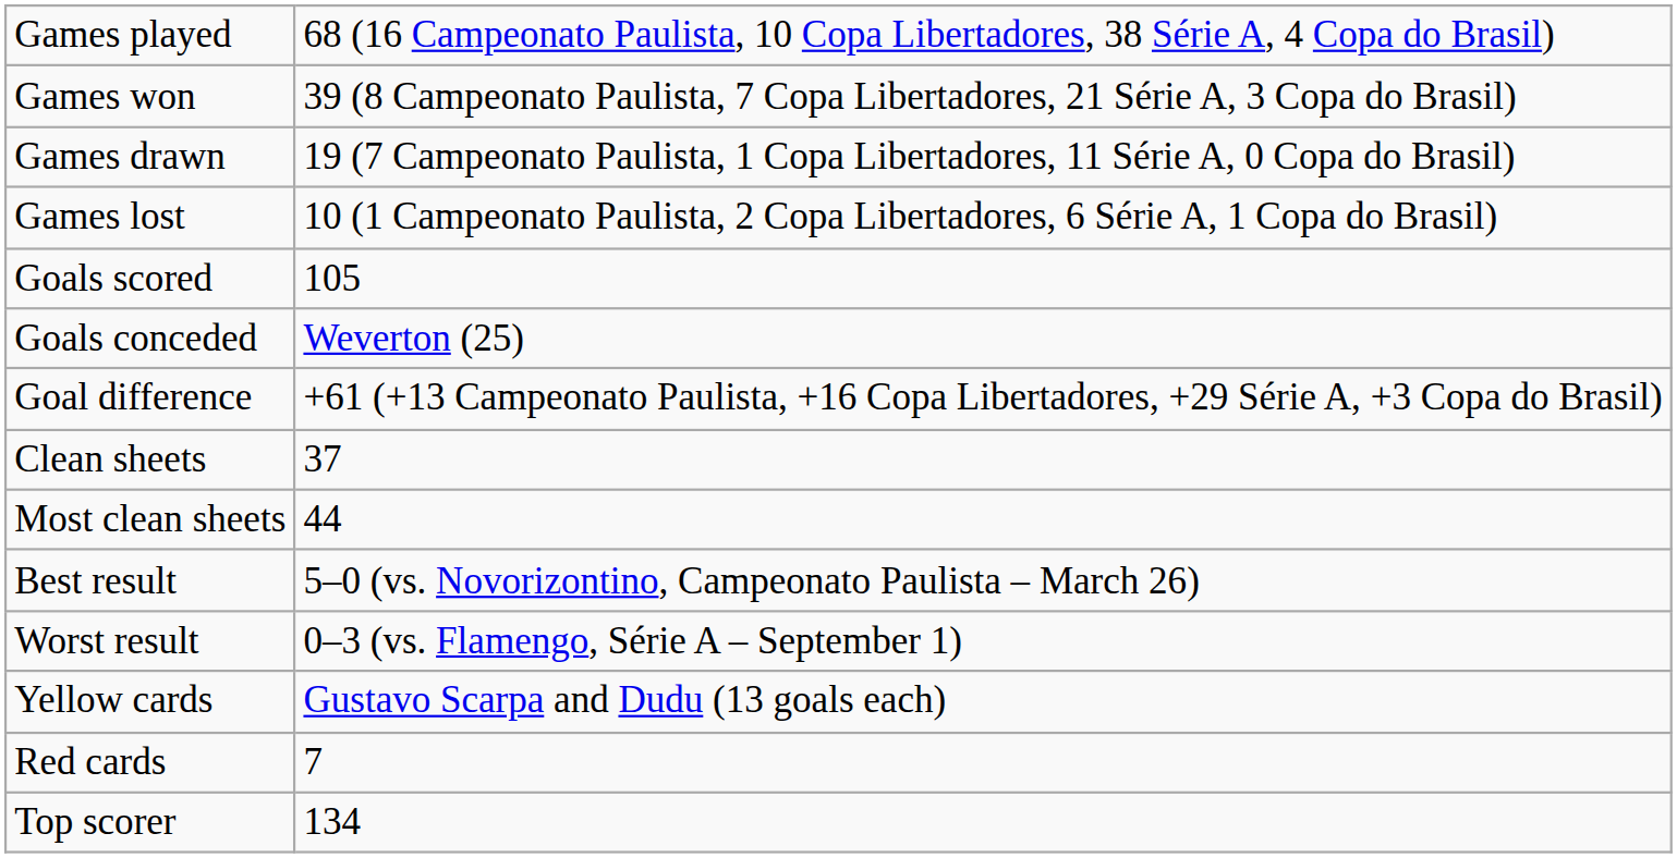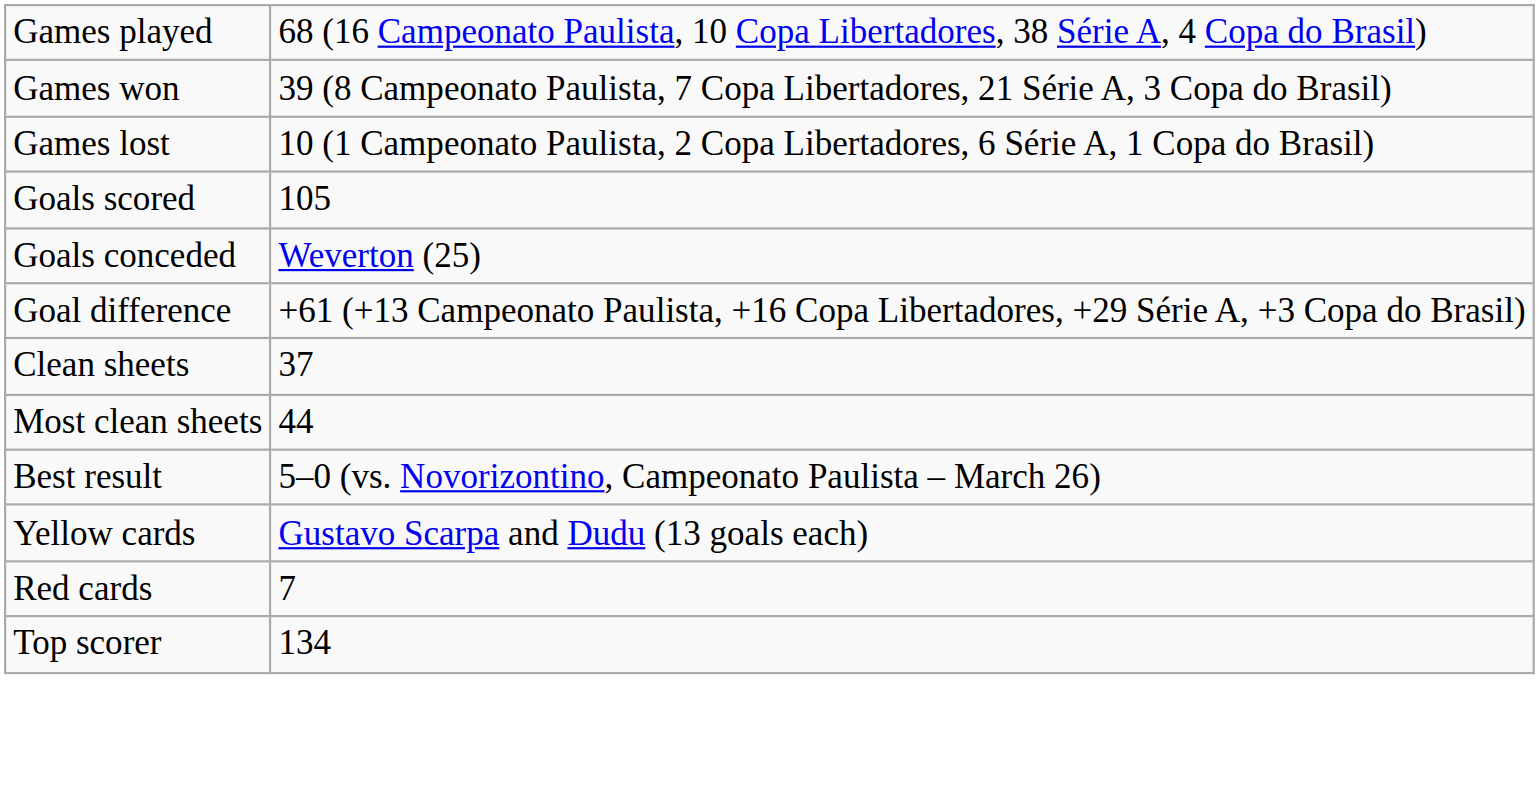- row: Games drawn | 19 (7 Campeonato Paulista, 1 Copa Libertadores, 11 Série A, 0 Copa do Brasil)
- row: Worst result | 0–3 (vs. Flamengo, Série A – September 1)
